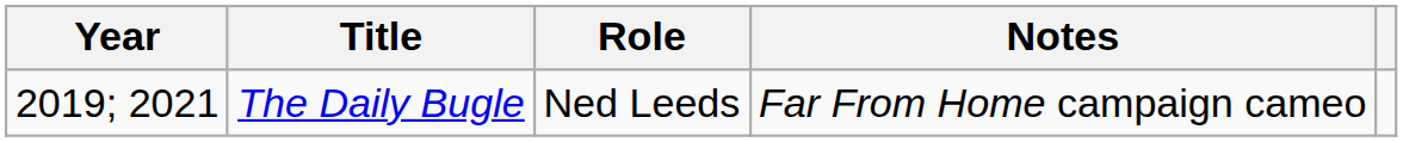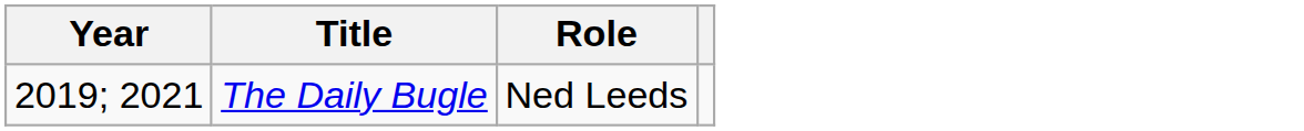- column: Notes | Far From Home campaign cameo
